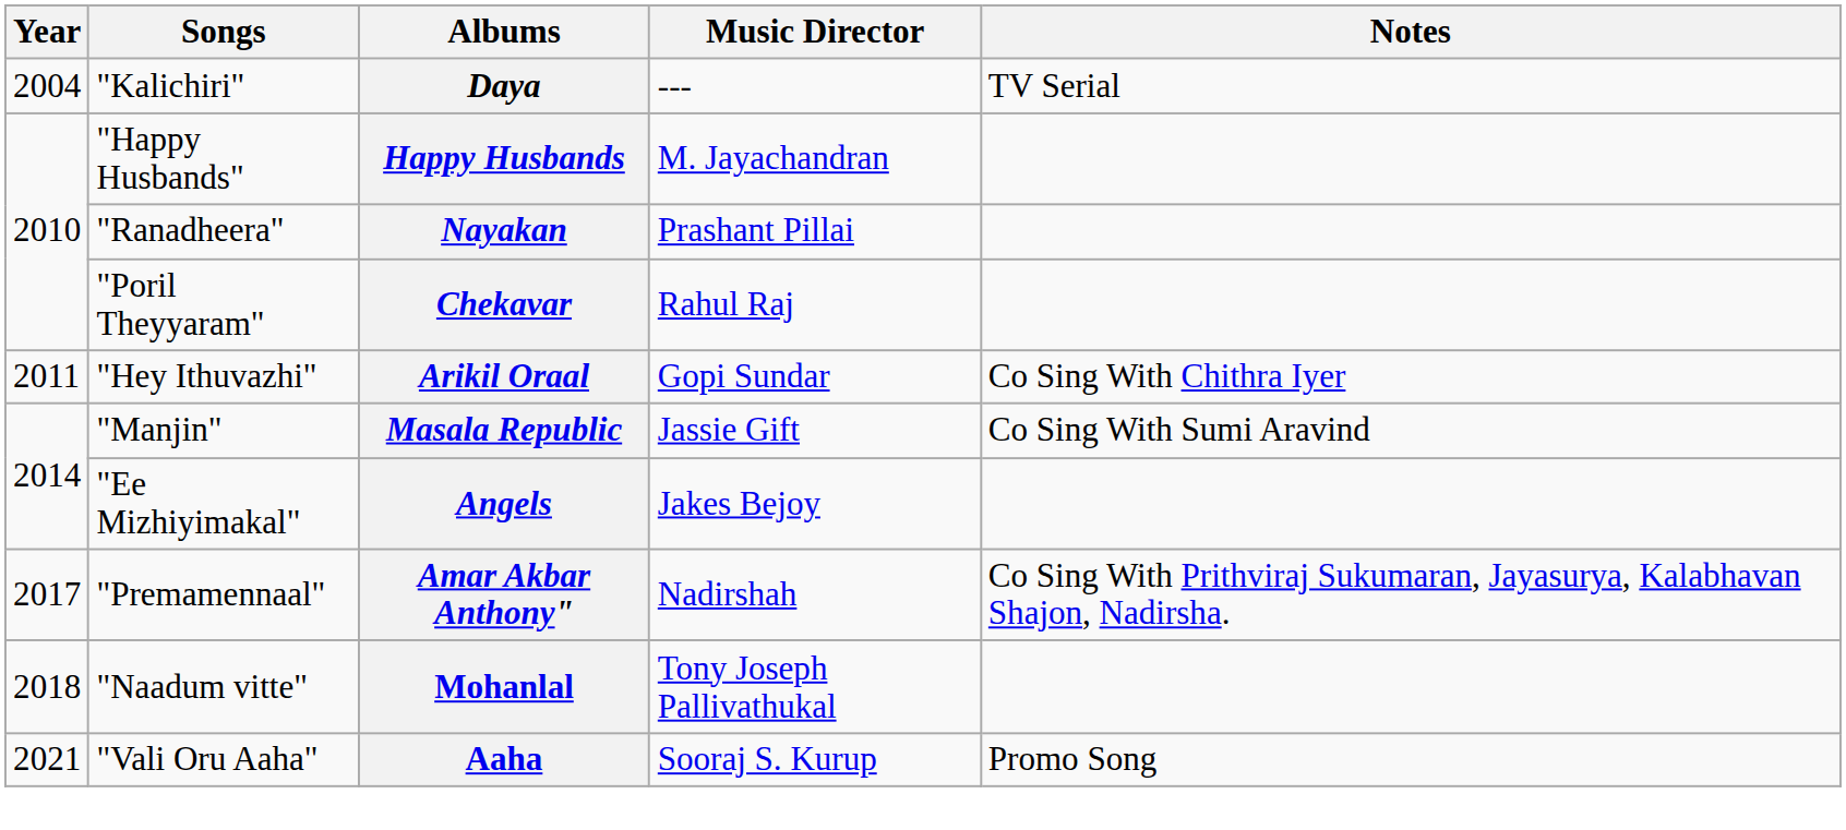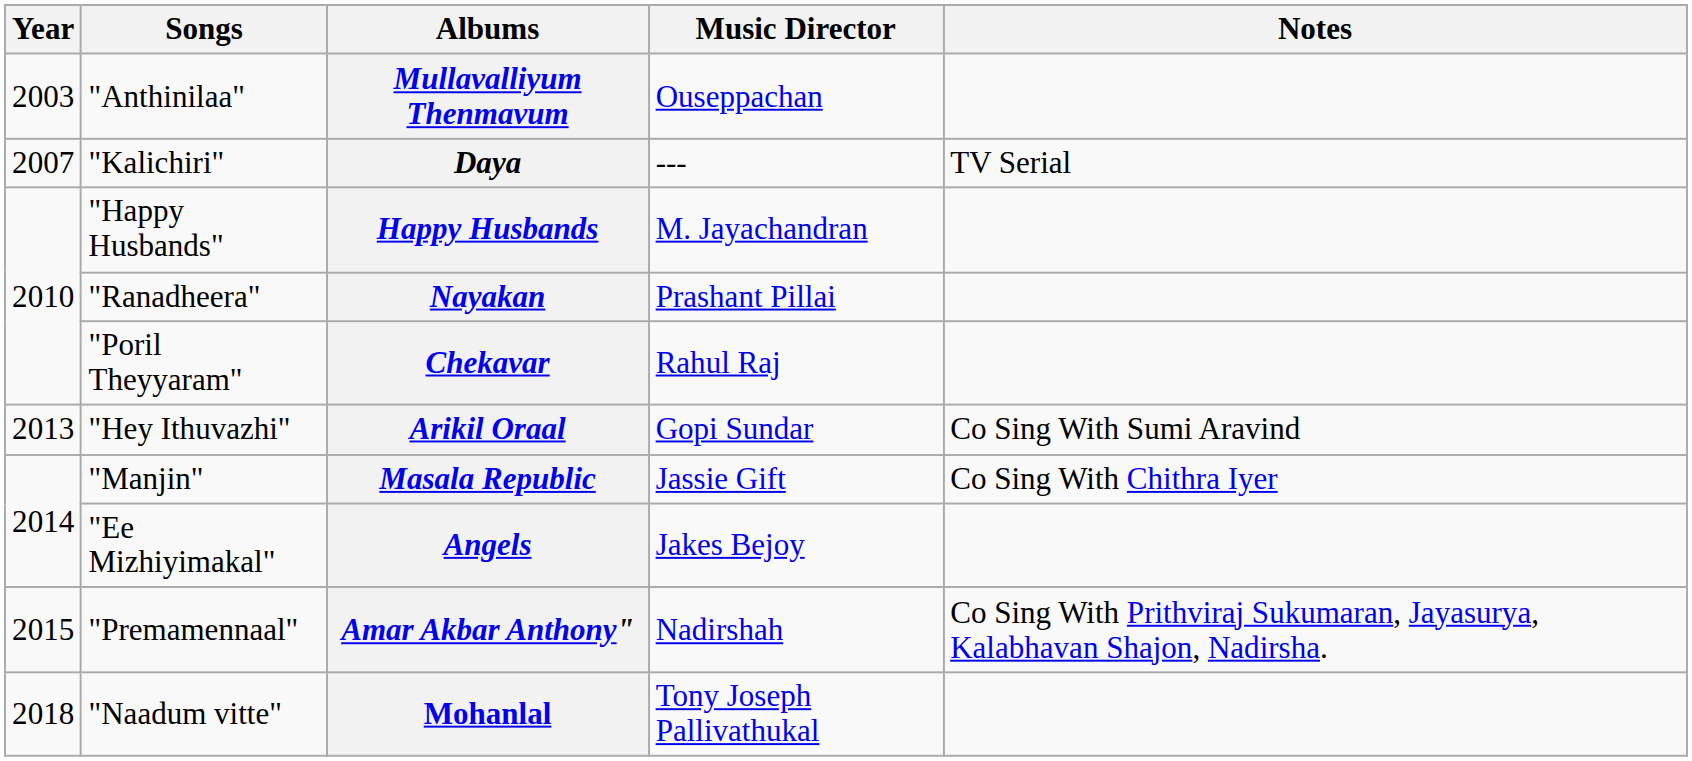+ row: 2003 | "Anthinilaa" | Mullavalliyum Thenmavum | Ouseppachan
Daya | Year: 2004 -> 2007
Arikil Oraal | Year: 2011 -> 2013
Arikil Oraal | Notes: Co Sing With Chithra Iyer -> Co Sing With Sumi Aravind
Masala Republic | Notes: Co Sing With Sumi Aravind -> Co Sing With Chithra Iyer
Amar Akbar Anthony" | Year: 2017 -> 2015
- row: 2021 | "Vali Oru Aaha" | Aaha | Sooraj S. Kurup | Promo Song
